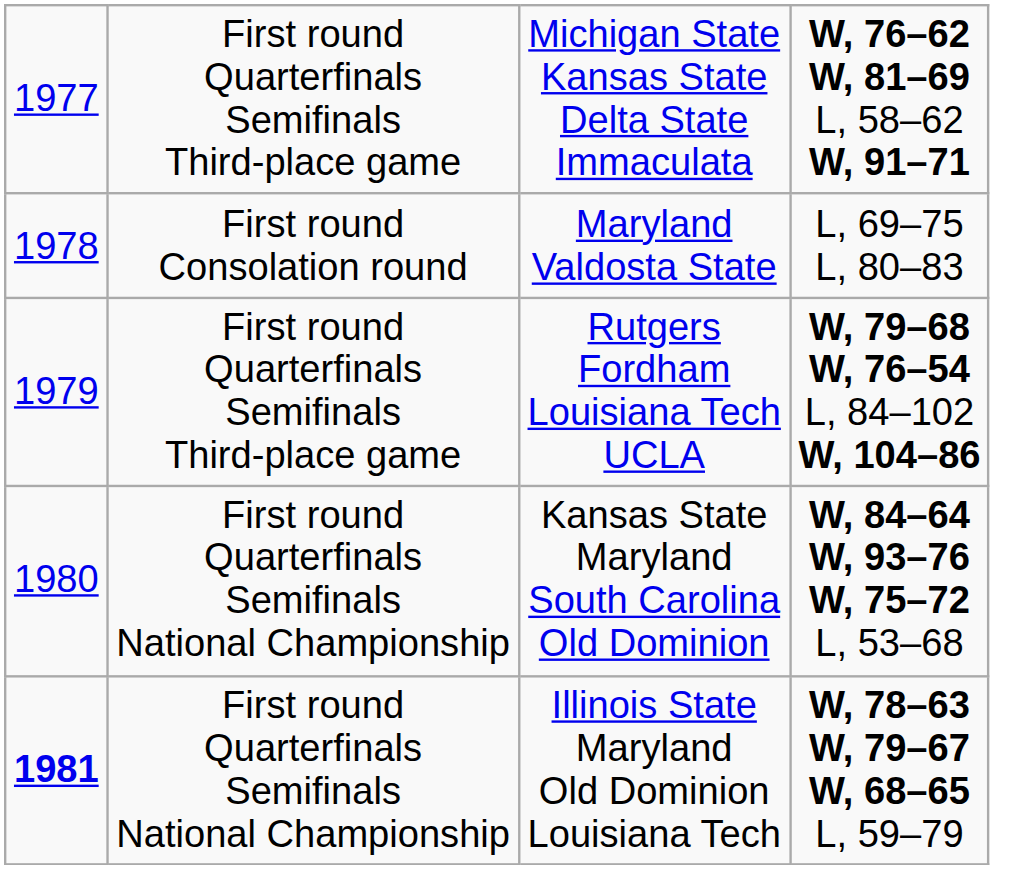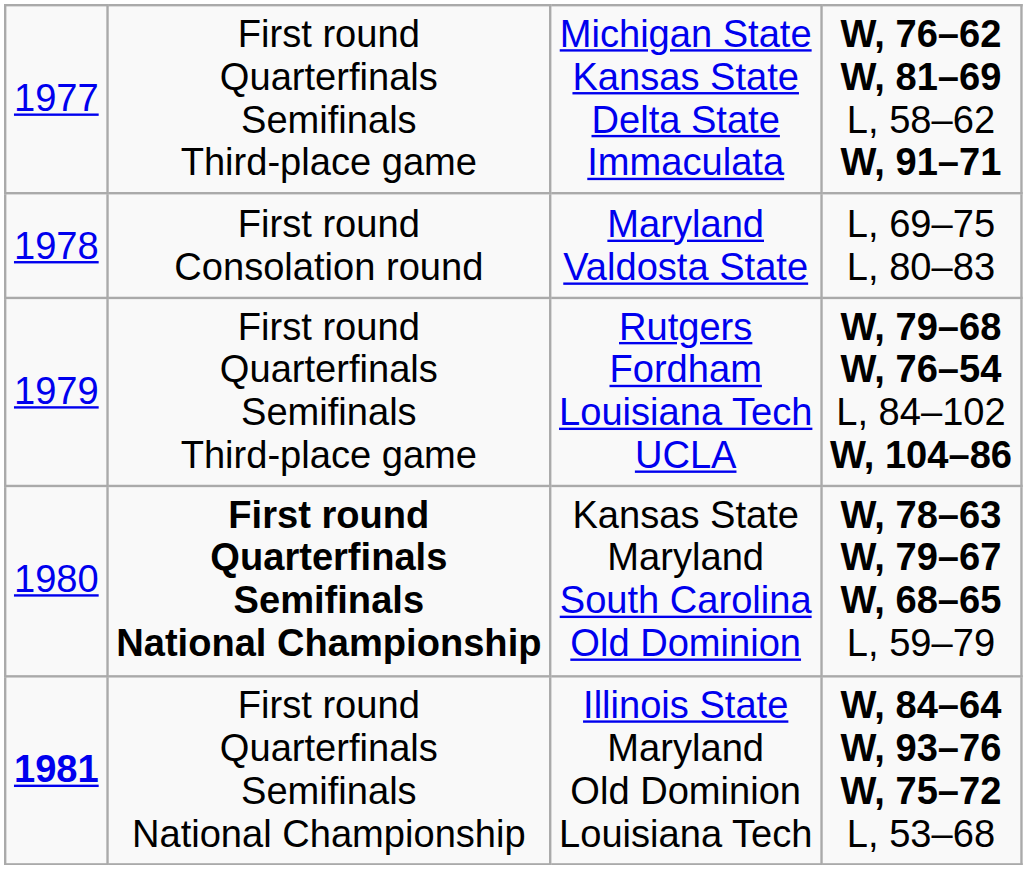Kansas State Maryland South Carolina Old Dominion | column 2: normal -> bold
Kansas State Maryland South Carolina Old Dominion | column 4: W, 84–64 W, 93–76 W, 75–72 L, 53–68 -> W, 78–63 W, 79–67 W, 68–65 L, 59–79
Illinois State Maryland Old Dominion Louisiana Tech | column 4: W, 78–63 W, 79–67 W, 68–65 L, 59–79 -> W, 84–64 W, 93–76 W, 75–72 L, 53–68
